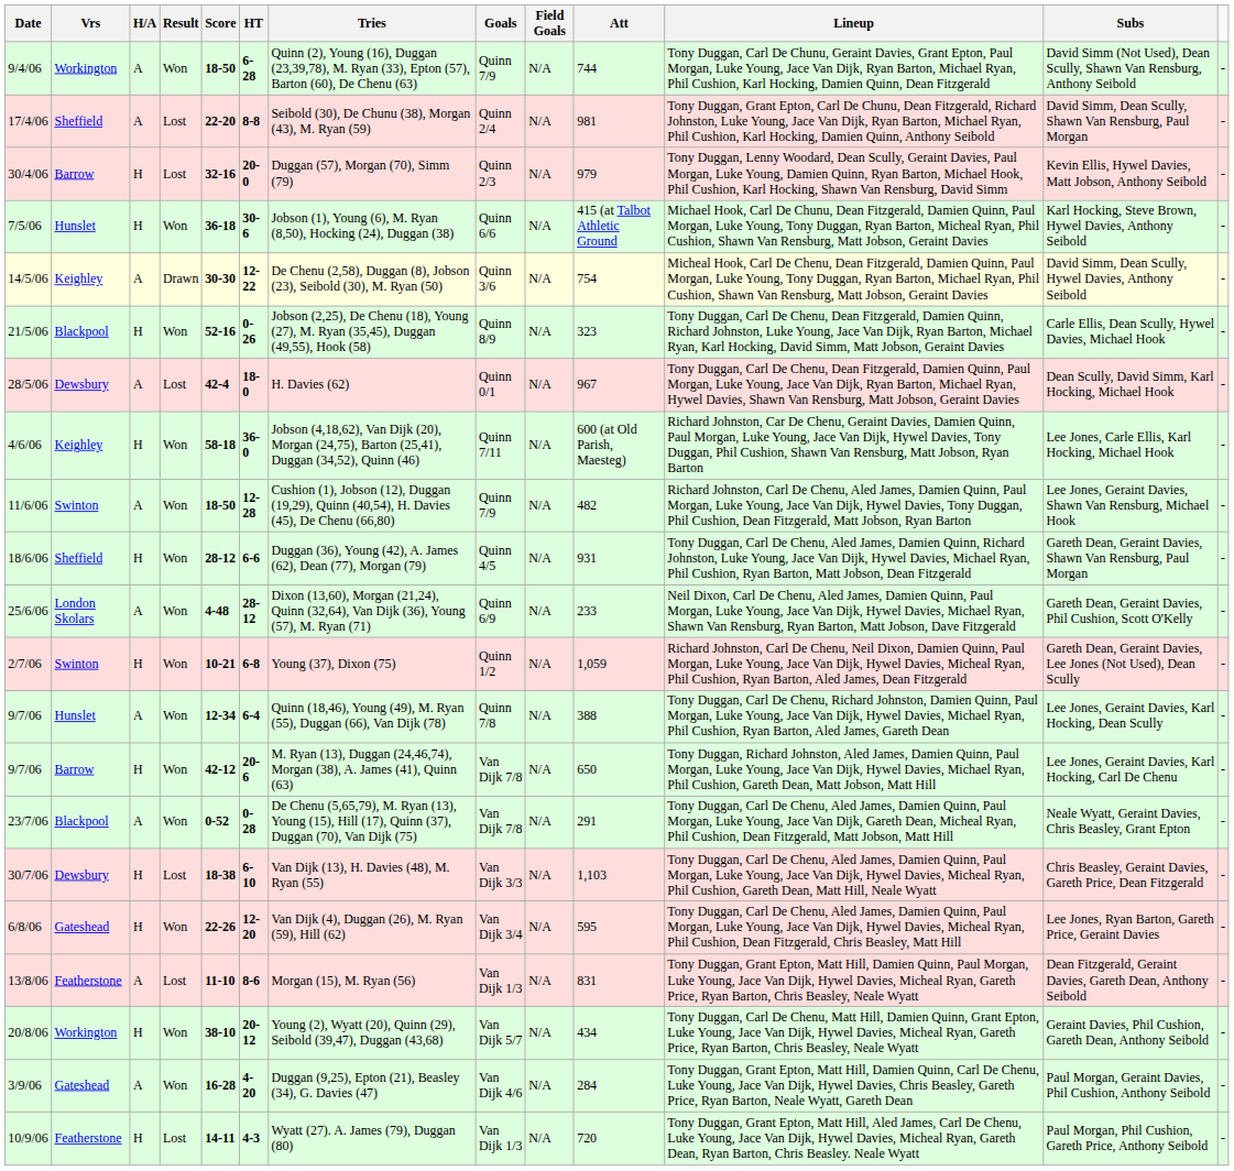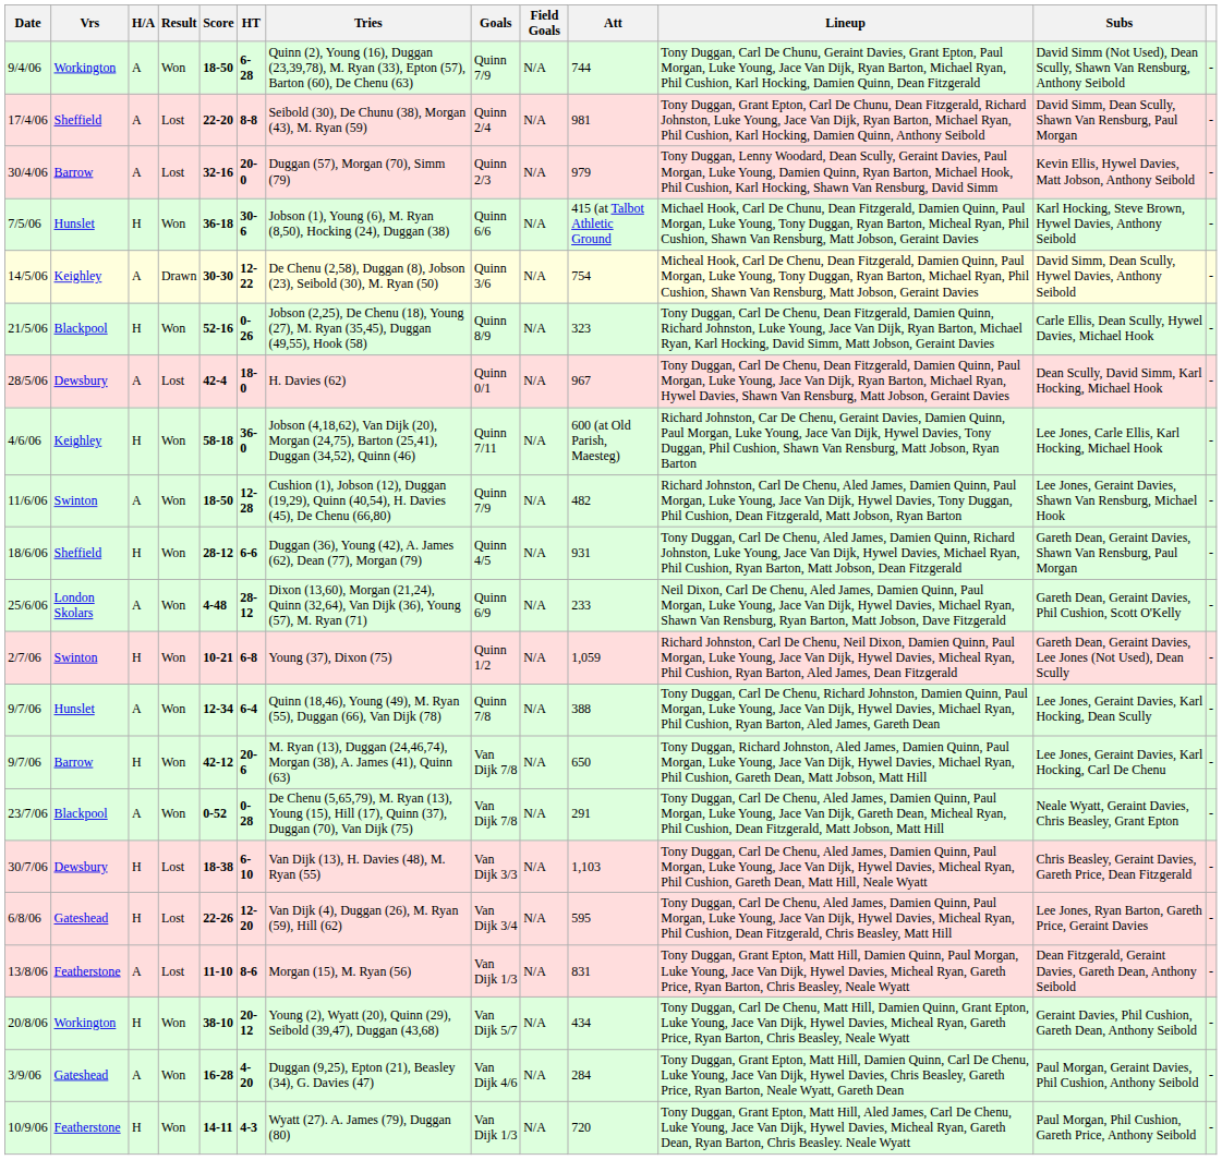30/4/06 | H/A: H -> A
6/8/06 | Result: Won -> Lost
10/9/06 | Result: Lost -> Won
